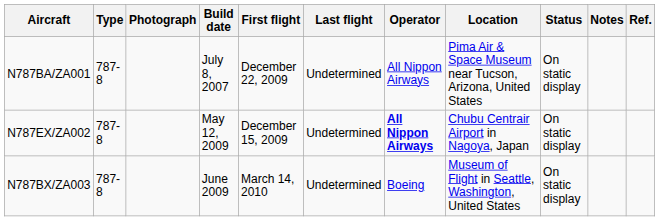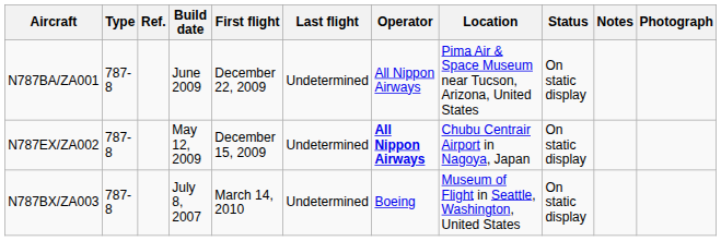columns swapped: Photograph <-> Ref.
N787BA/ZA001 | Build date: July 8, 2007 -> June 2009
N787BX/ZA003 | Build date: June 2009 -> July 8, 2007
